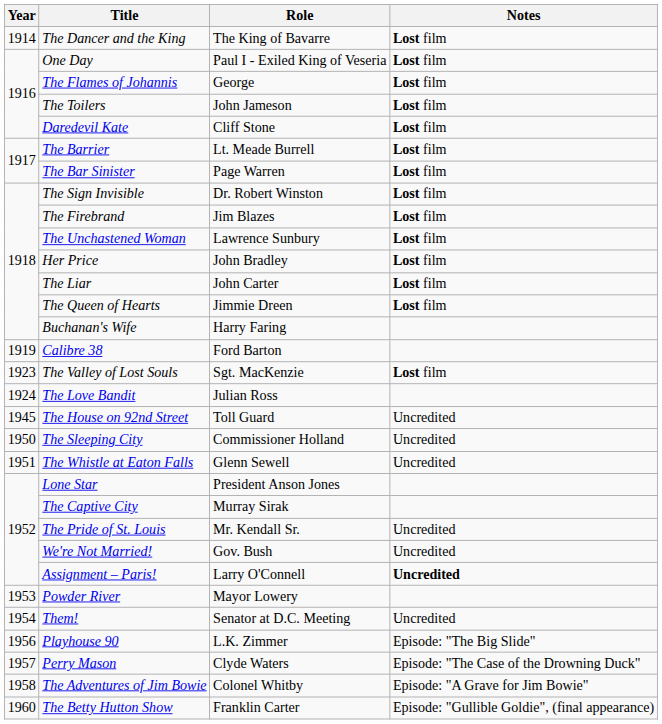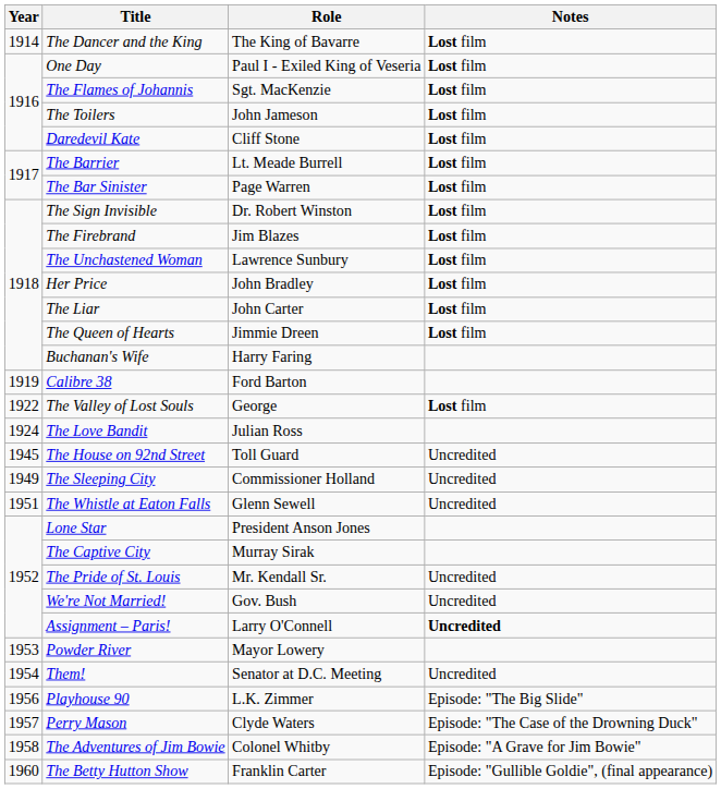The Flames of Johannis | Role: George -> Sgt. MacKenzie
The Valley of Lost Souls | Year: 1923 -> 1922
The Valley of Lost Souls | Role: Sgt. MacKenzie -> George
The Sleeping City | Year: 1950 -> 1949
